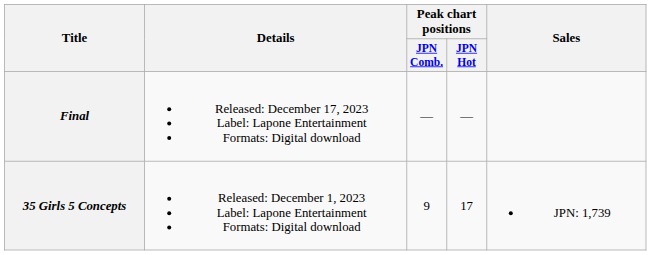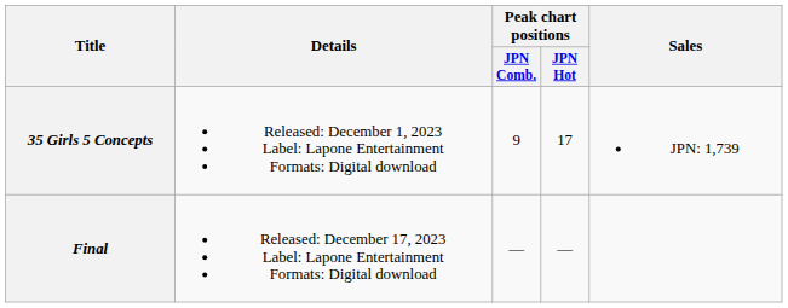rows swapped: 35 Girls 5 Concepts <-> Final
